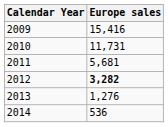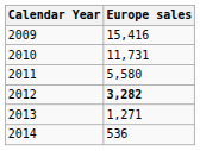2011 | Europe sales: 5,681 -> 5,580
2013 | Europe sales: 1,276 -> 1,271
